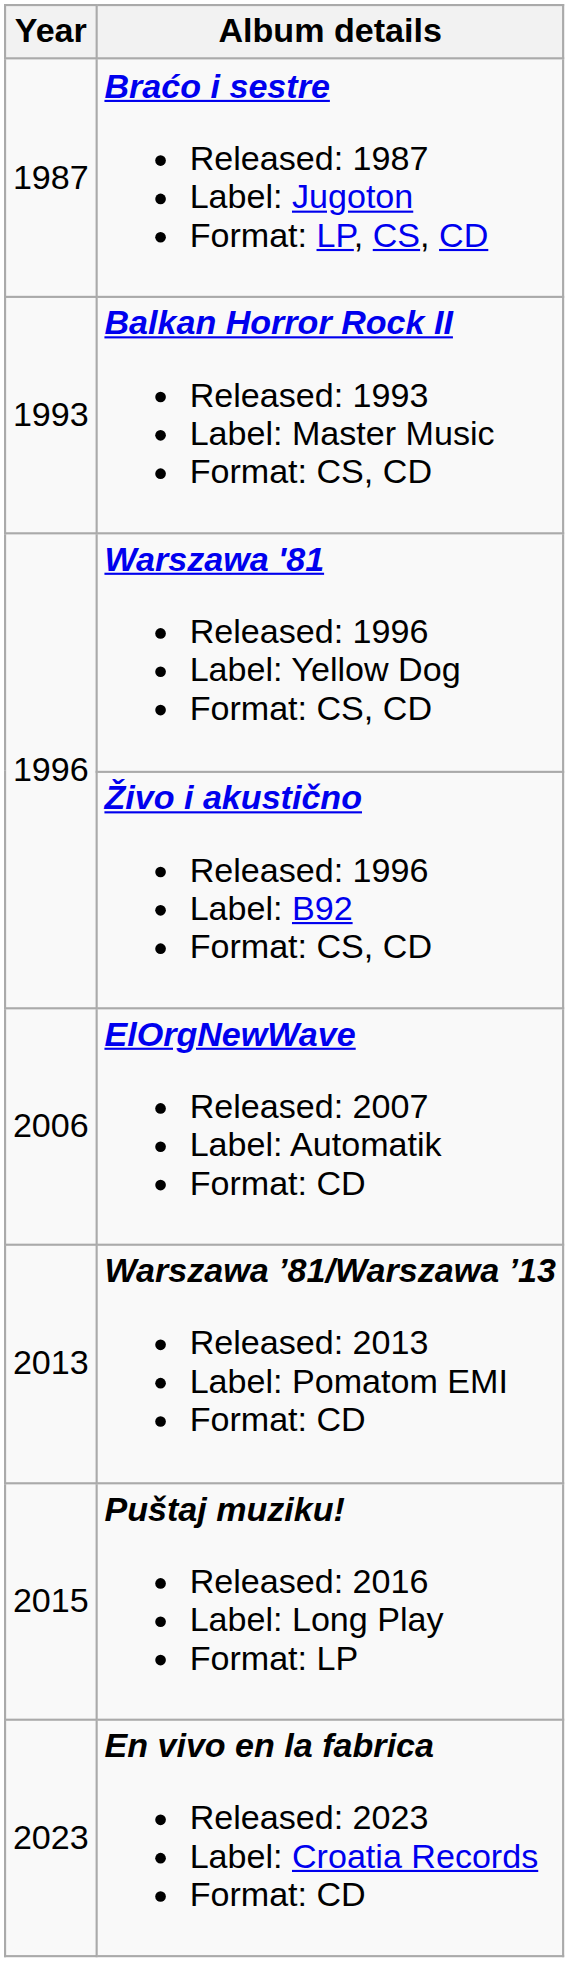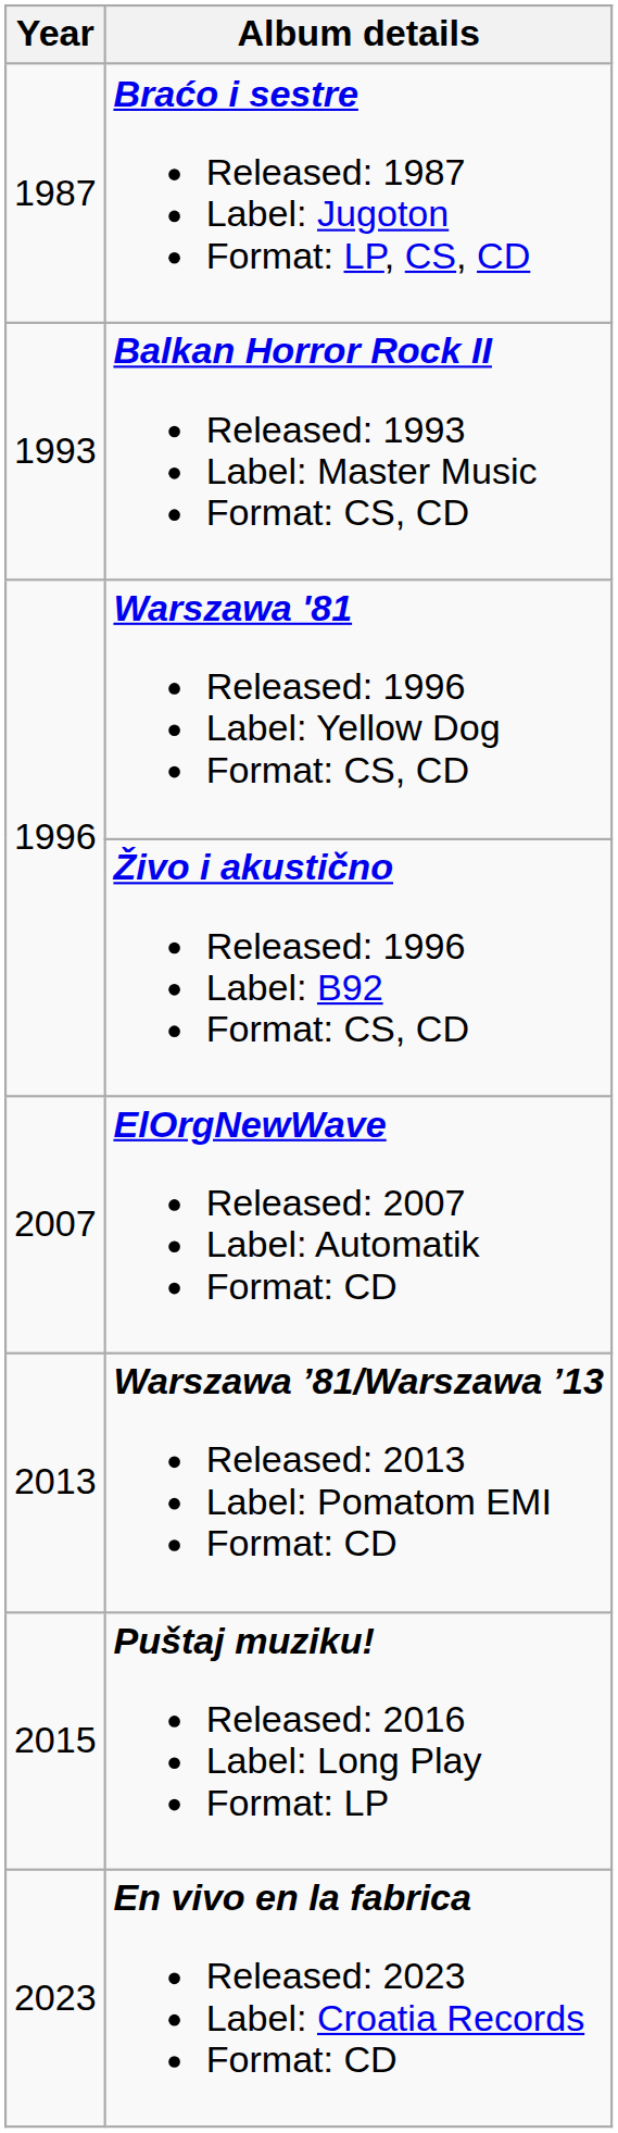ElOrgNewWave Released: 2007 Label: Automatik Format: CD | Year: 2006 -> 2007
